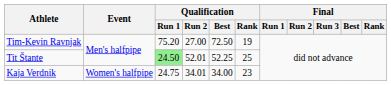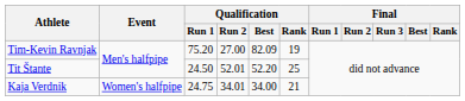Tim-Kevin Ravnjak | Qualification / Best: 72.50 -> 82.09
Tit Štante | Qualification / Run 1: lightgreen background -> no background
Tit Štante | Qualification / Best: 52.25 -> 52.20
Kaja Verdnik | Qualification / Rank: 23 -> 21
